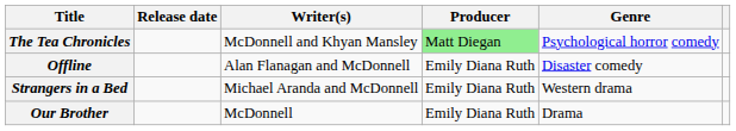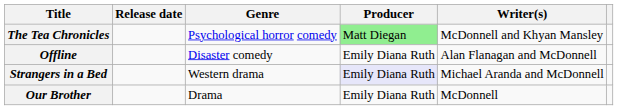columns swapped: Writer(s) <-> Genre
Strangers in a Bed | Producer: no background -> lavender background
